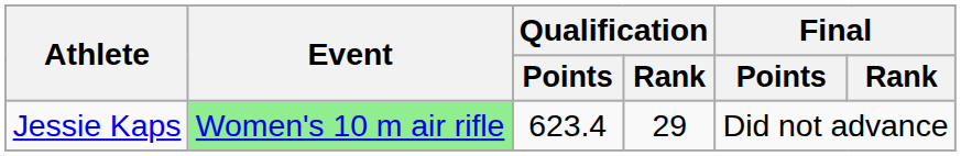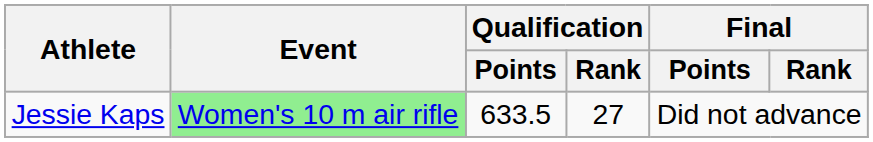Jessie Kaps | Qualification / Points: 623.4 -> 633.5
Jessie Kaps | Qualification / Rank: 29 -> 27
